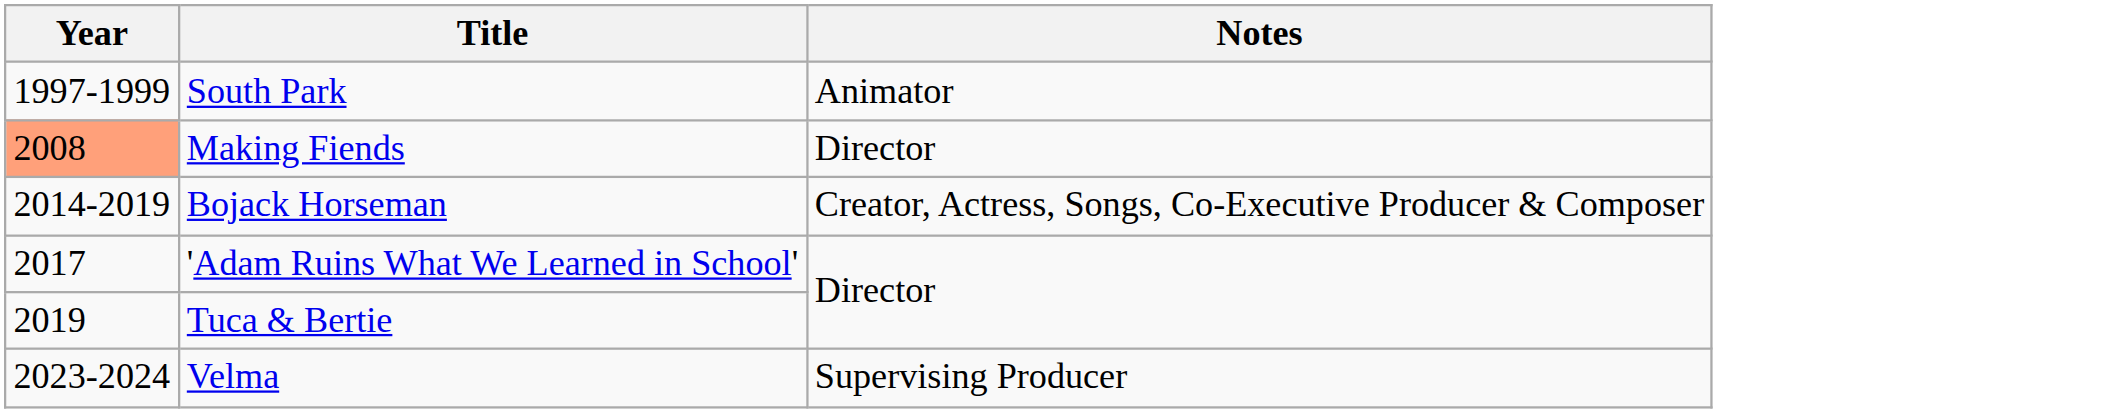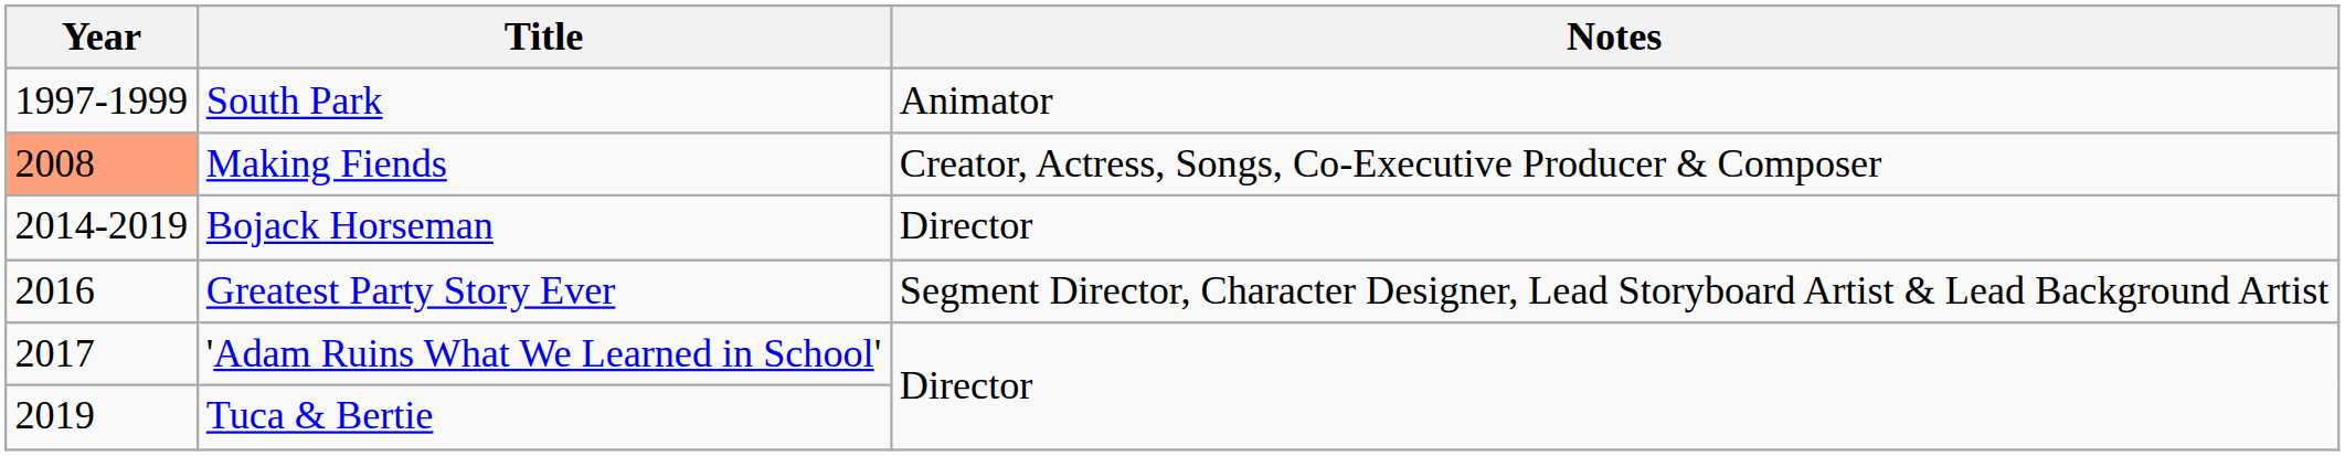Making Fiends | Notes: Director -> Creator, Actress, Songs, Co-Executive Producer & Composer
Bojack Horseman | Notes: Creator, Actress, Songs, Co-Executive Producer & Composer -> Director
+ row: 2016 | Greatest Party Story Ever | Segment Director, Character Designer, Lead Storyboard Artist & Lead Background Artist
- row: 2023-2024 | Velma | Supervising Producer
